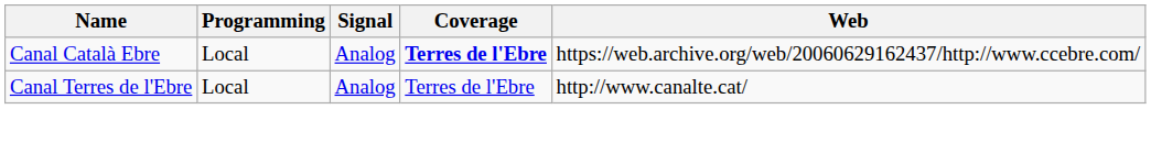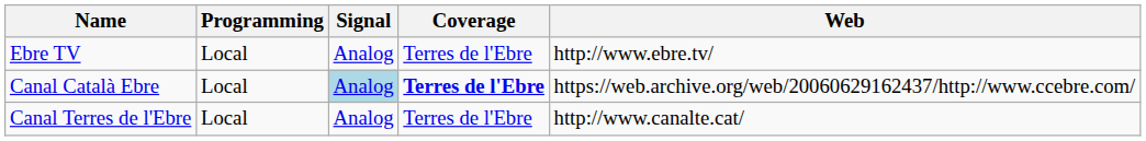+ row: Ebre TV | Local | Analog | Terres de l'Ebre | http://www.ebre.tv/
Canal Català Ebre | Signal: no background -> lightblue background
